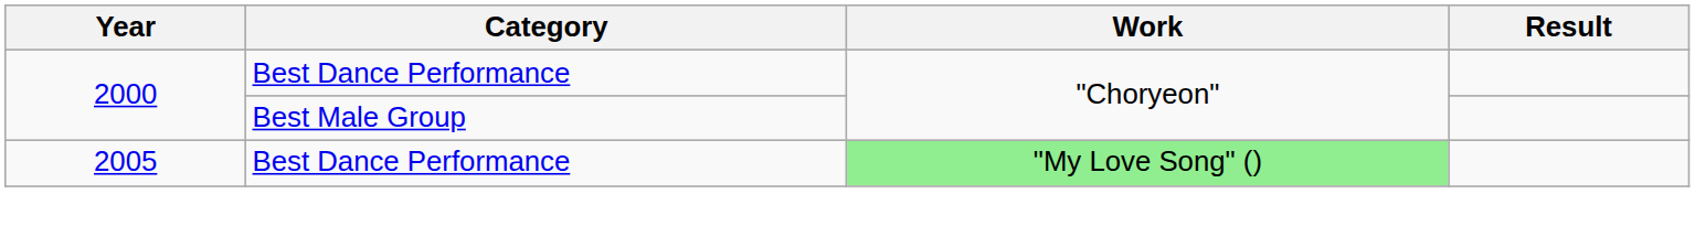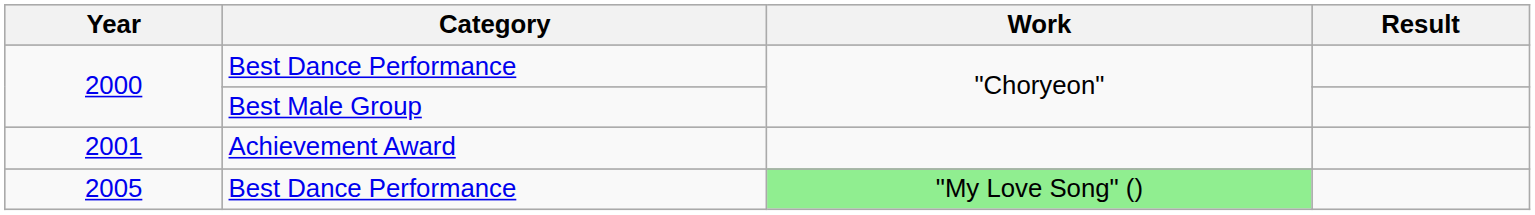+ row: 2001 | Achievement Award
